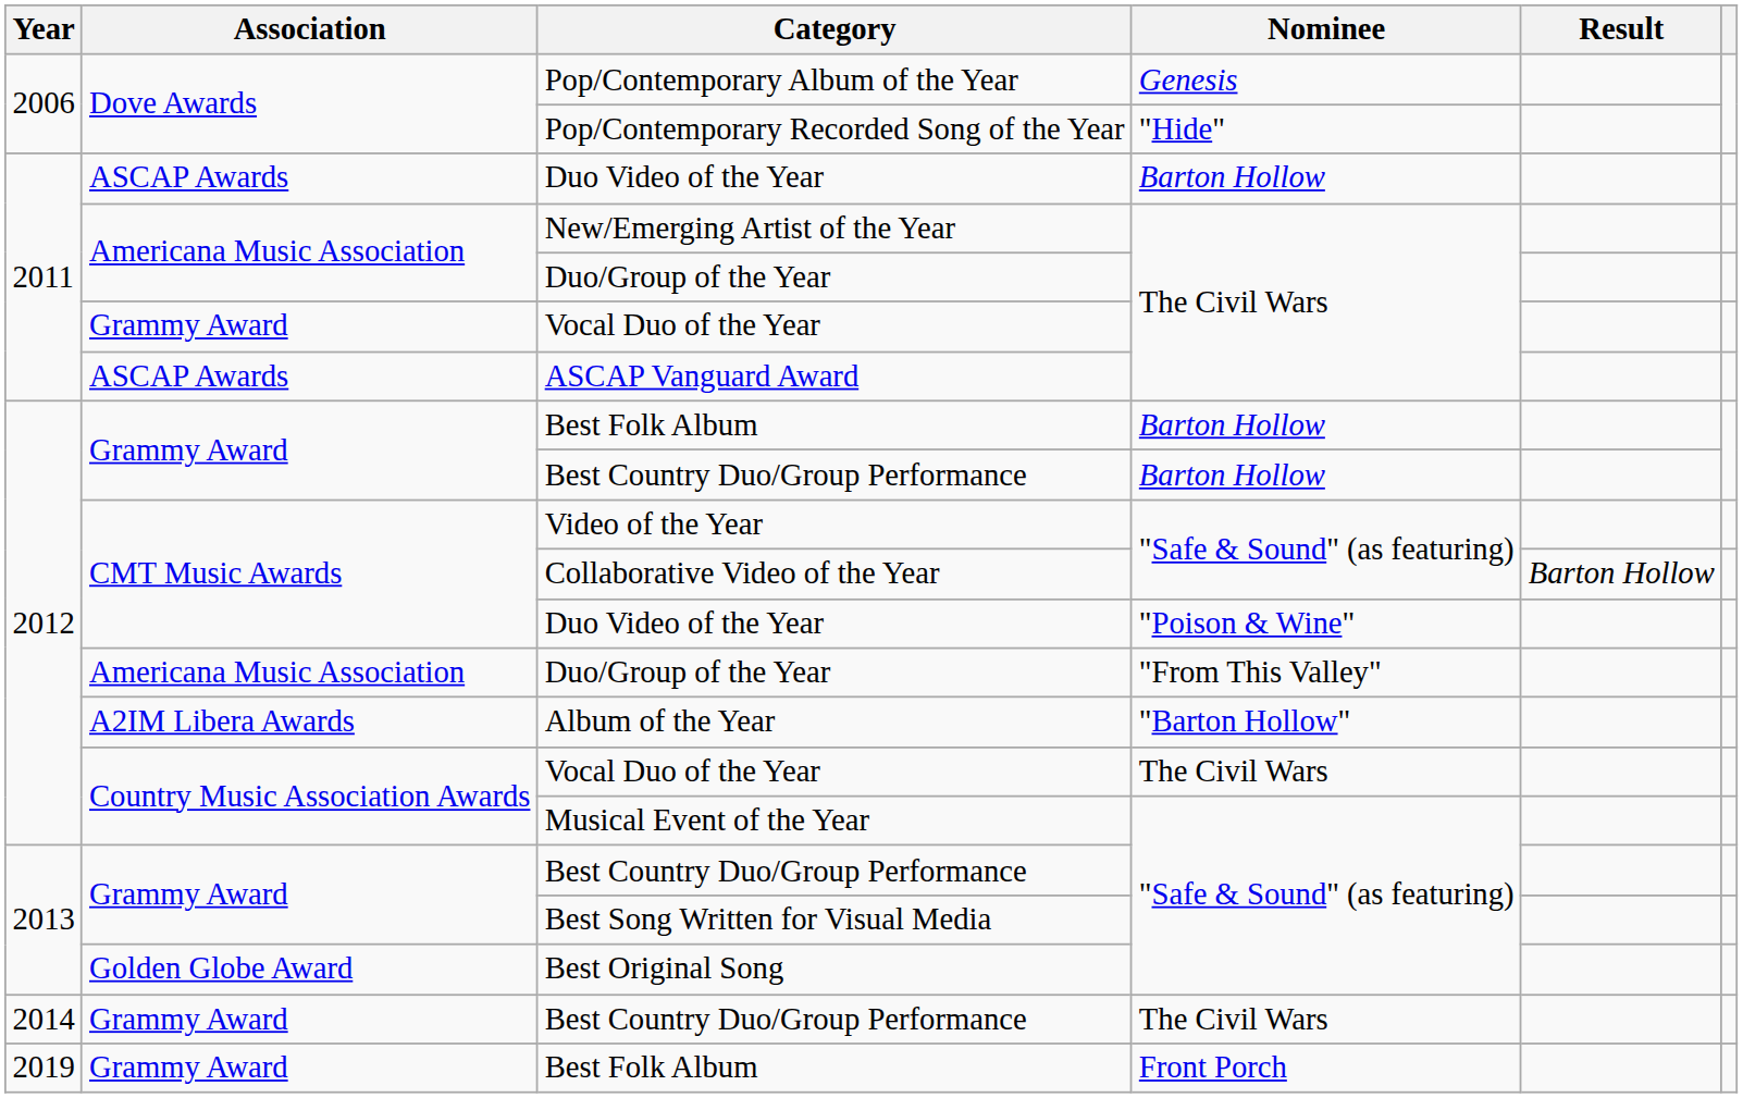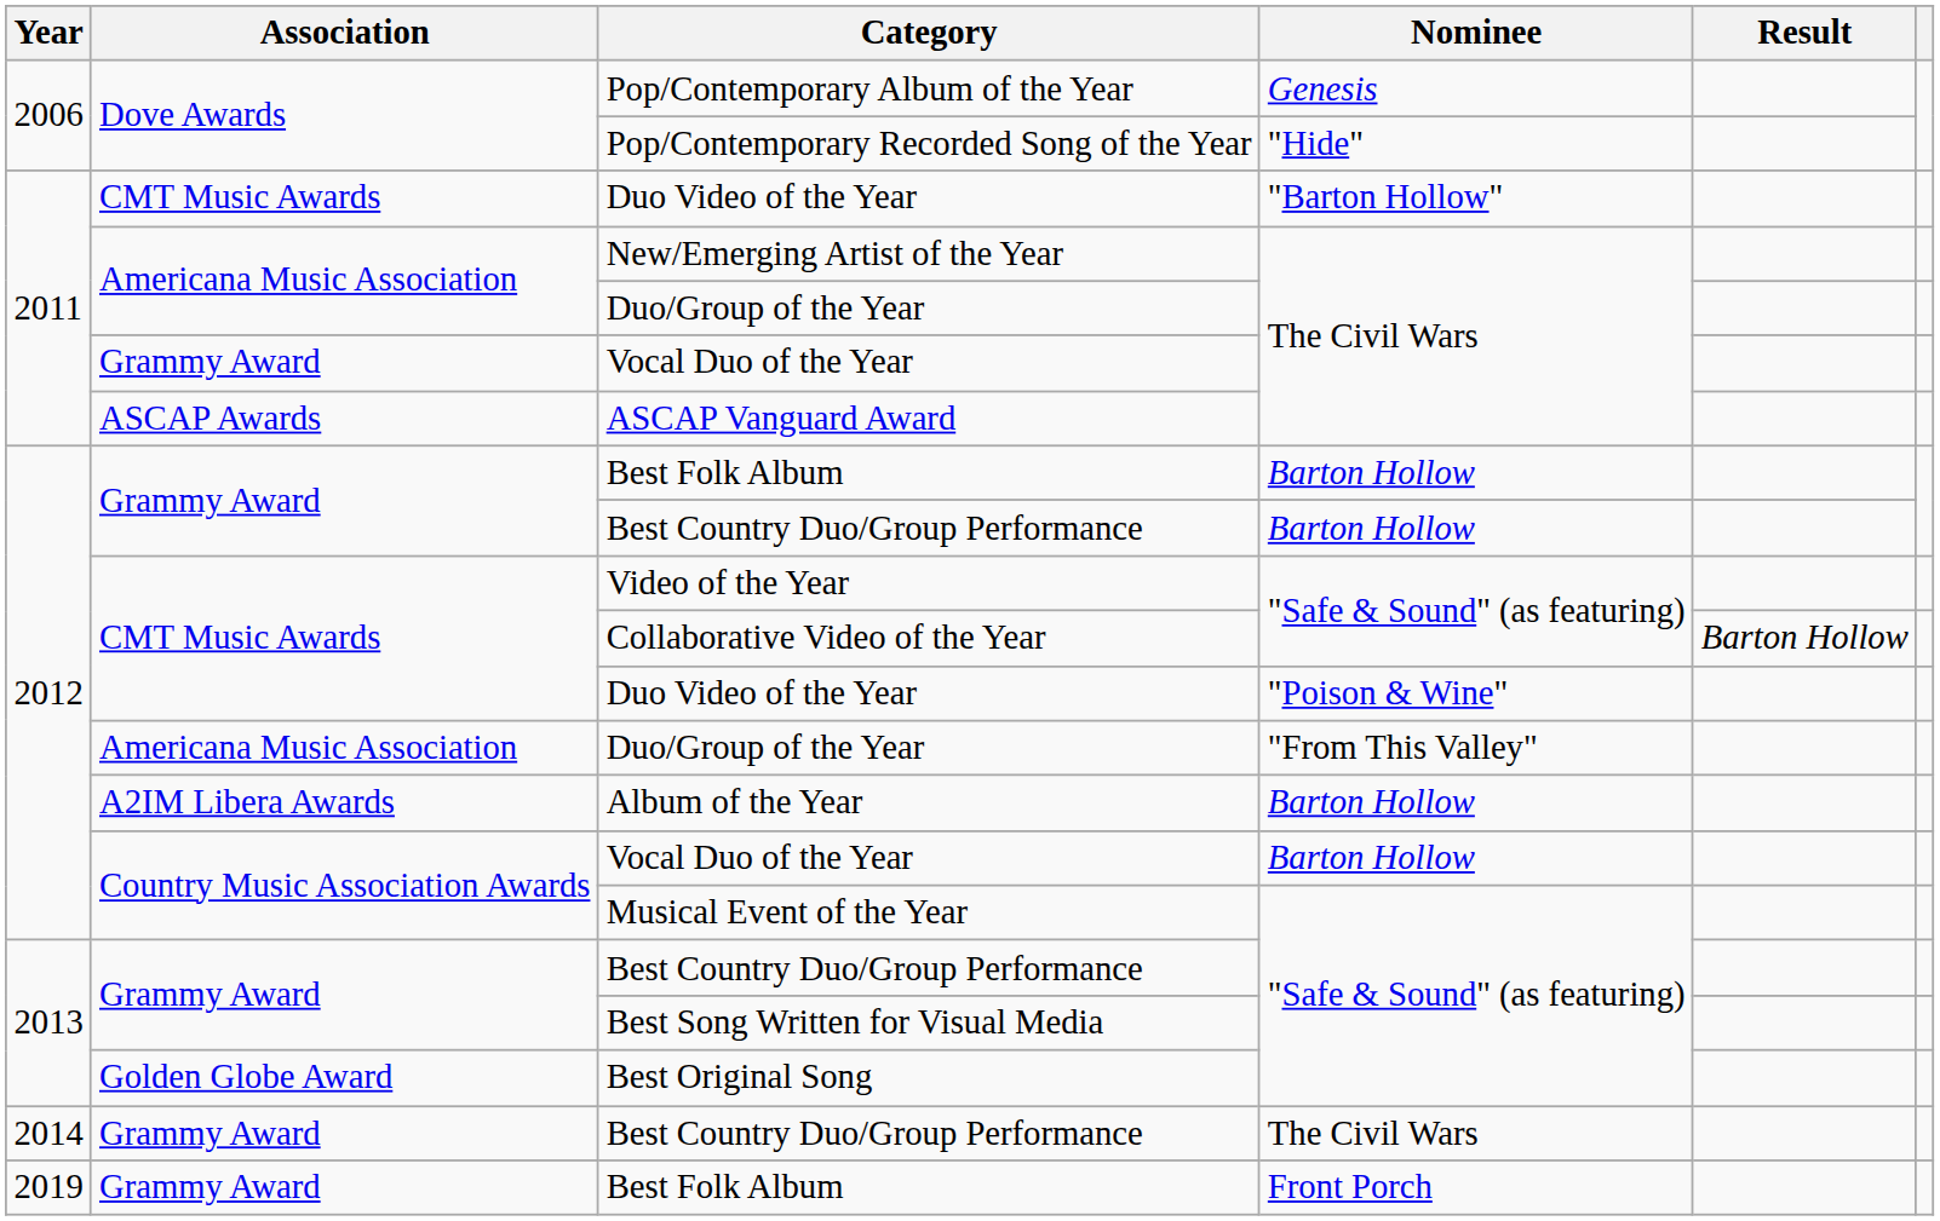2011 / Duo Video of the Year | Association: ASCAP Awards -> CMT Music Awards
2011 / Duo Video of the Year | Nominee: Barton Hollow -> "Barton Hollow"
Album of the Year | Nominee: "Barton Hollow" -> Barton Hollow
2012 / Vocal Duo of the Year | Nominee: The Civil Wars -> Barton Hollow
